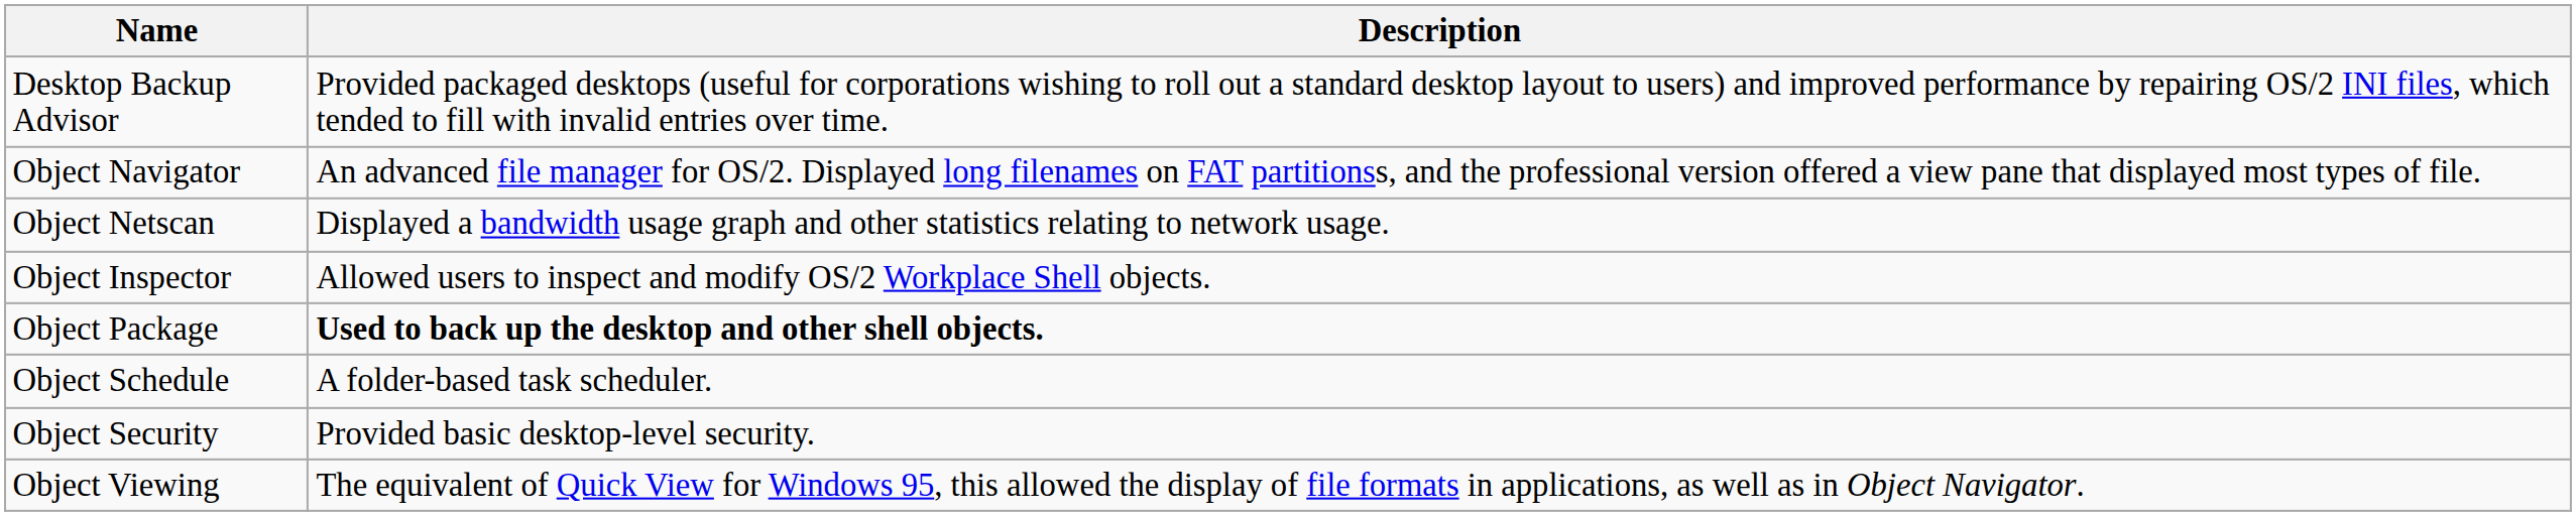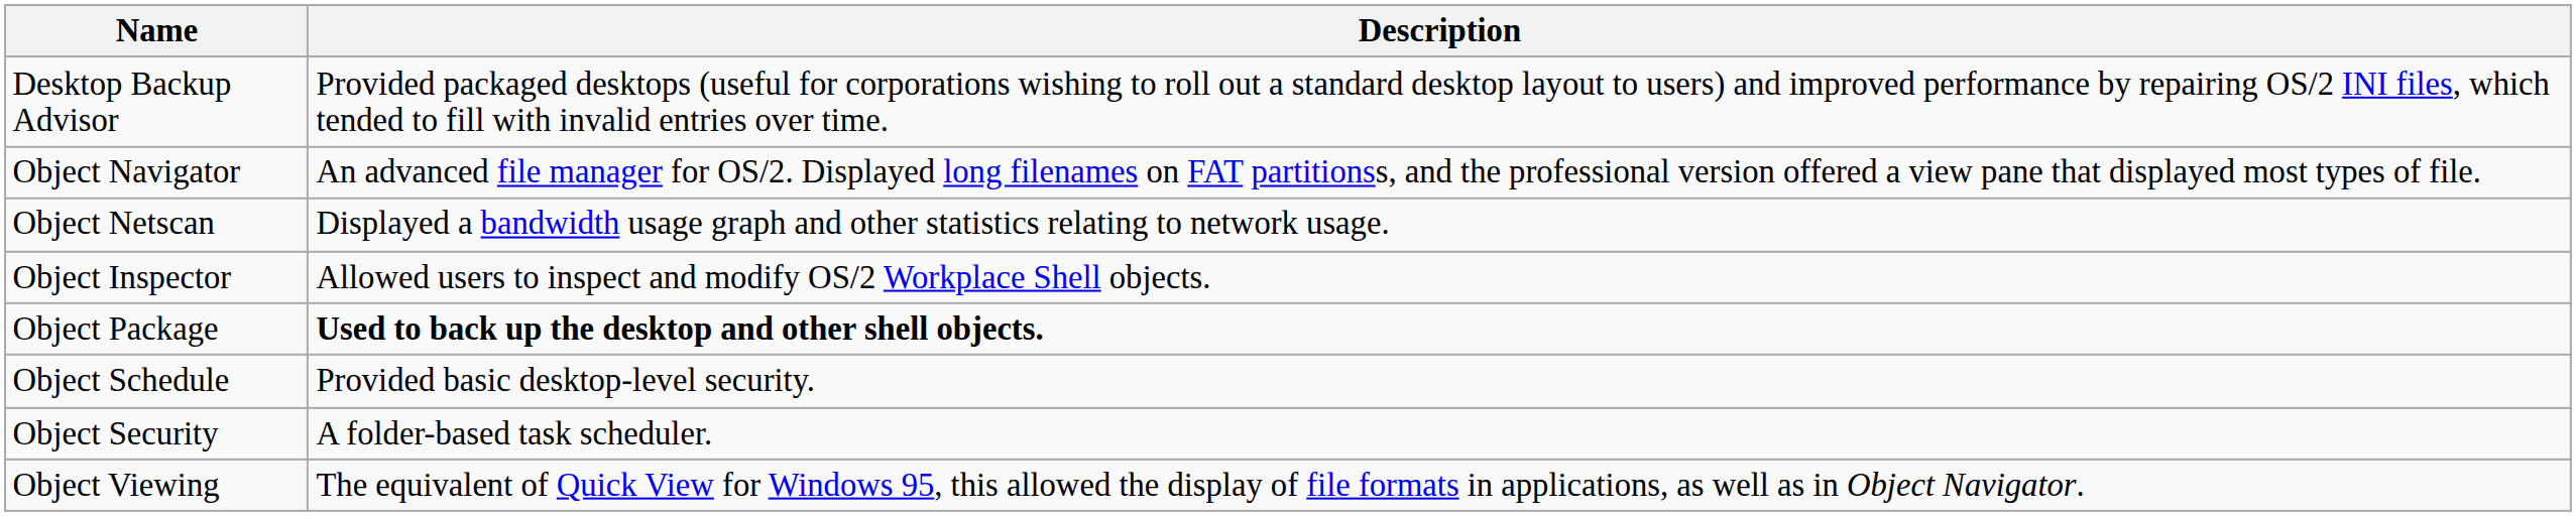Object Schedule | Description: A folder-based task scheduler. -> Provided basic desktop-level security.
Object Security | Description: Provided basic desktop-level security. -> A folder-based task scheduler.
